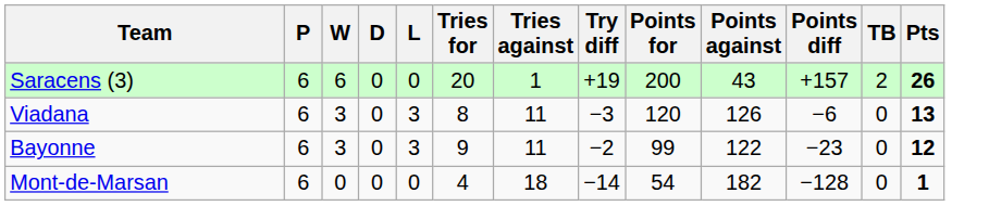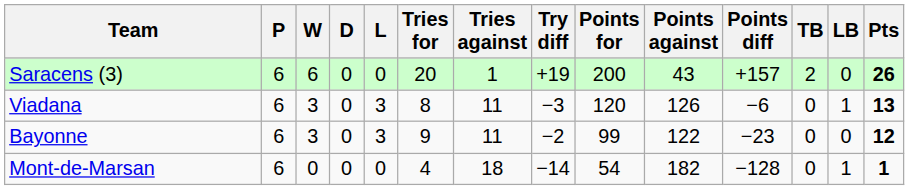+ column: LB | 0 | 1 | 0 | 1
